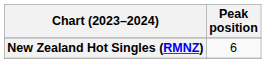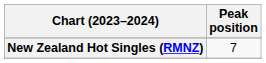New Zealand Hot Singles (RMNZ) | Peak position: 6 -> 7
